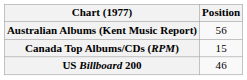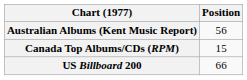US Billboard 200 | Position: 46 -> 66
